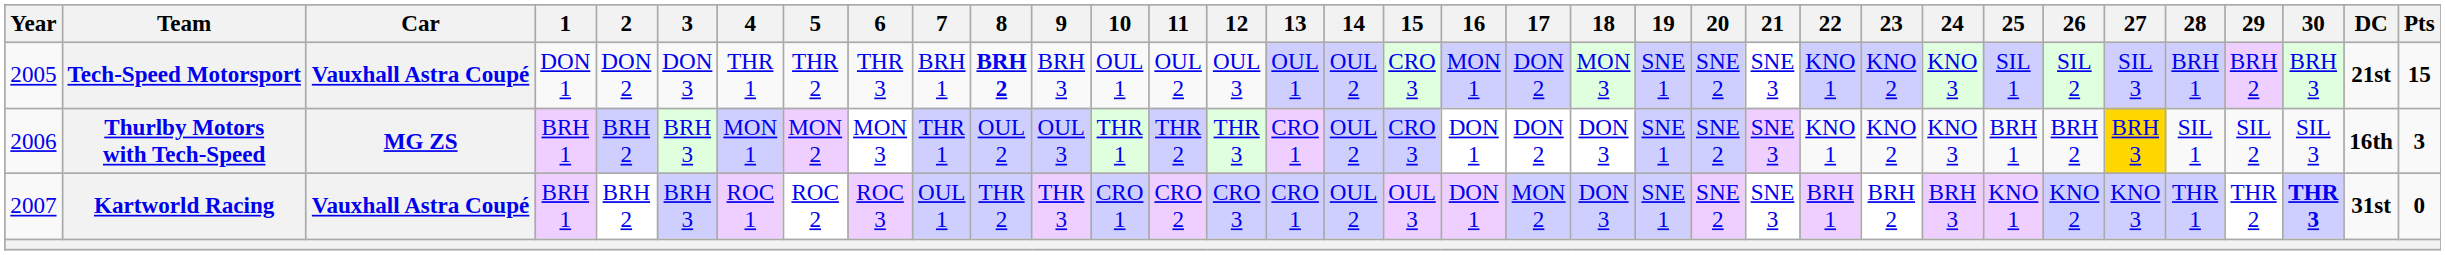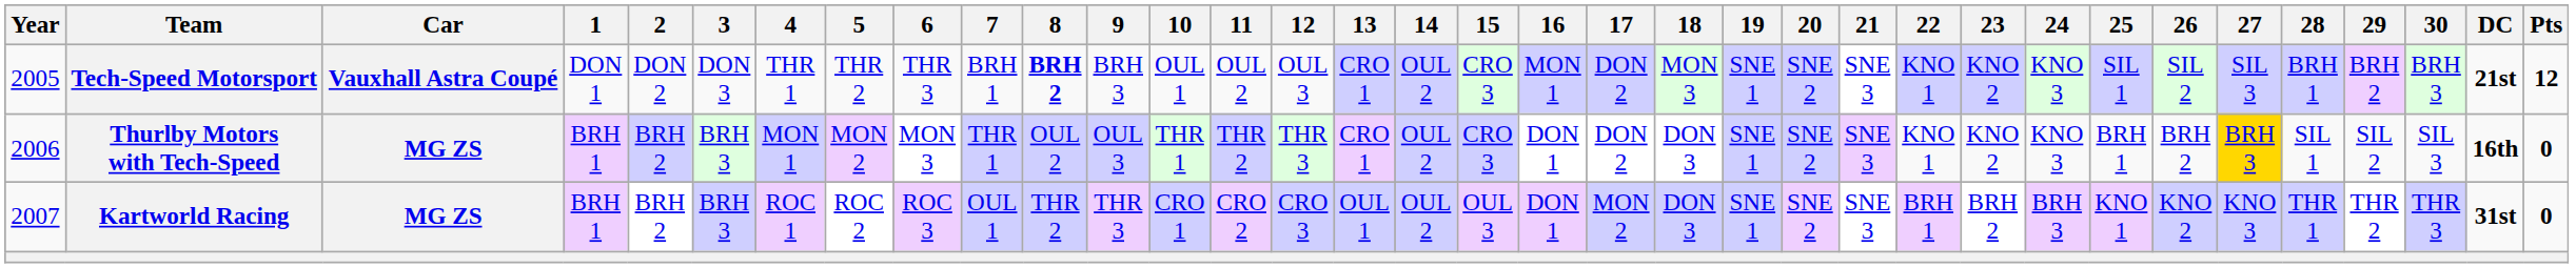Tech-Speed Motorsport | 13: OUL 1 -> CRO 1
Tech-Speed Motorsport | Pts: 15 -> 12
Thurlby Motors with Tech-Speed | Pts: 3 -> 0
Kartworld Racing | Car: Vauxhall Astra Coupé -> MG ZS
Kartworld Racing | 13: CRO 1 -> OUL 1
Kartworld Racing | 30: bold -> normal
